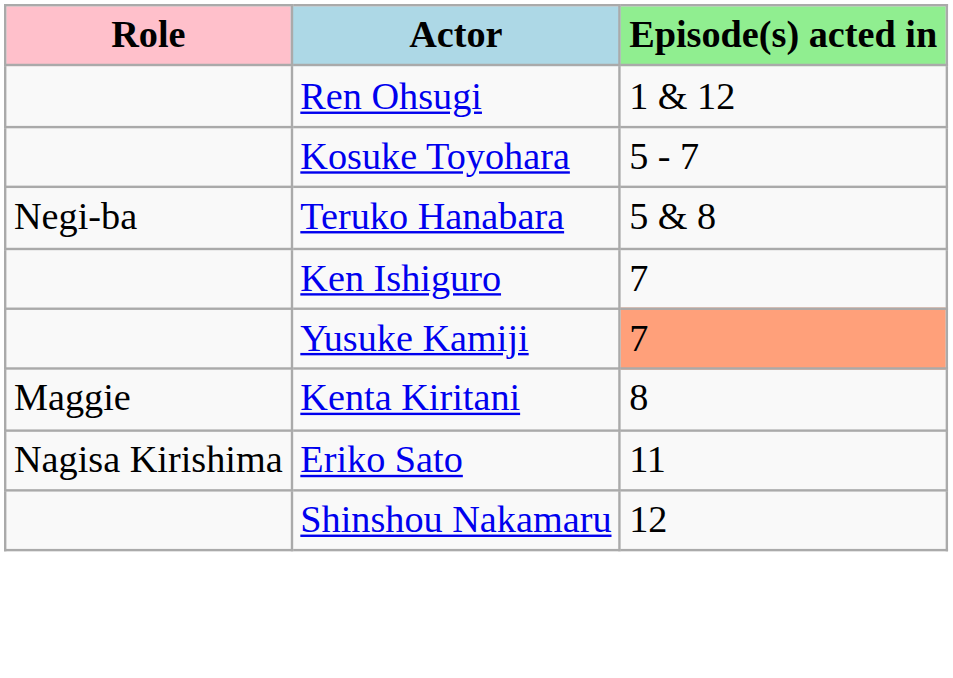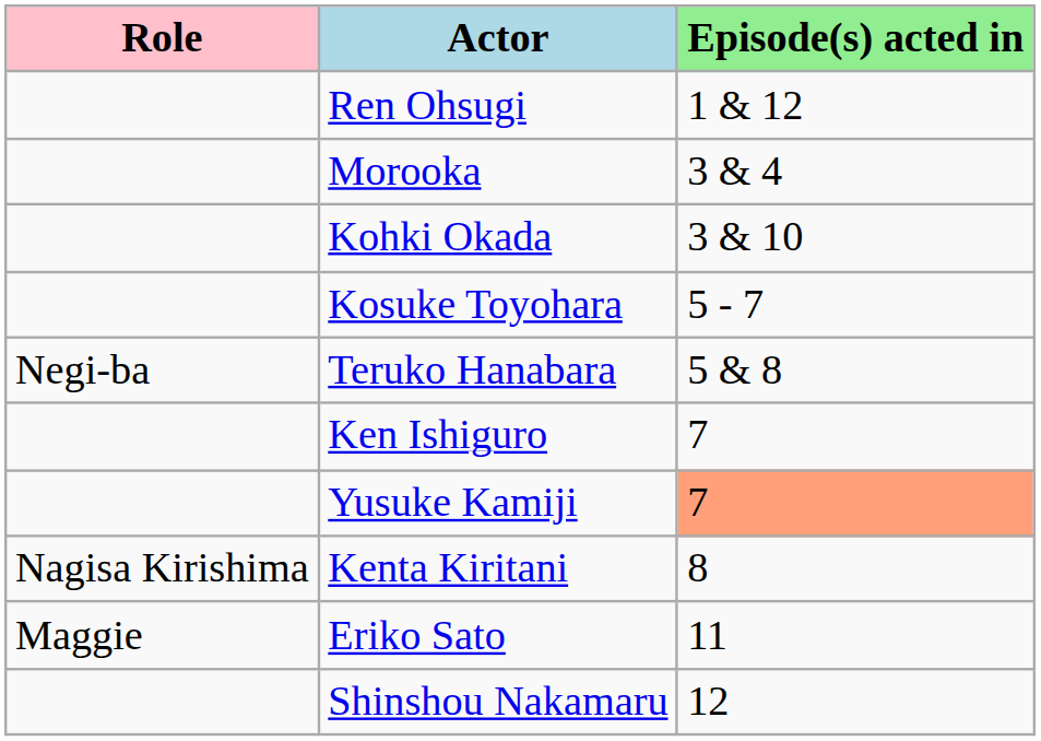+ row: Morooka | 3 & 4
+ row: Kohki Okada | 3 & 10
Kenta Kiritani | Role: Maggie -> Nagisa Kirishima
Eriko Sato | Role: Nagisa Kirishima -> Maggie
